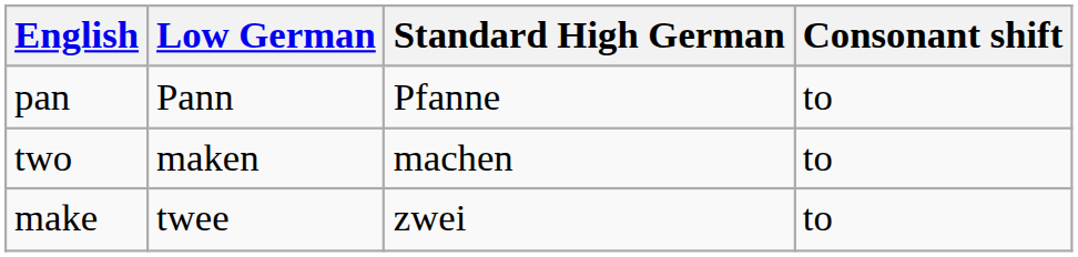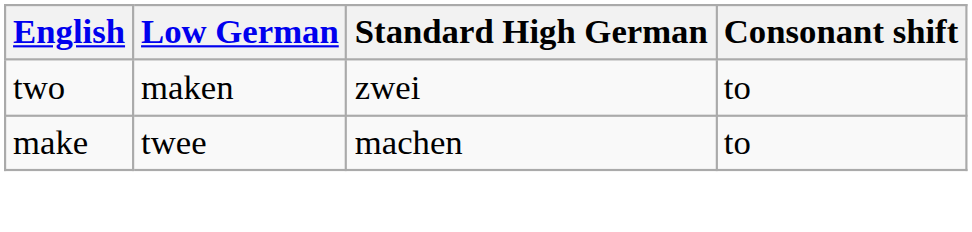- row: pan | Pann | Pfanne | to
two | Standard High German: machen -> zwei
make | Standard High German: zwei -> machen
